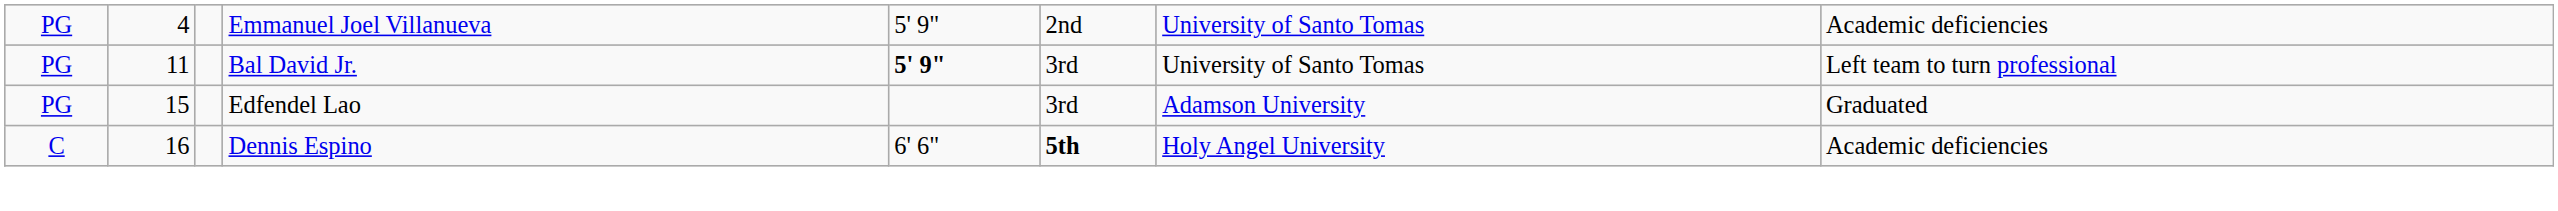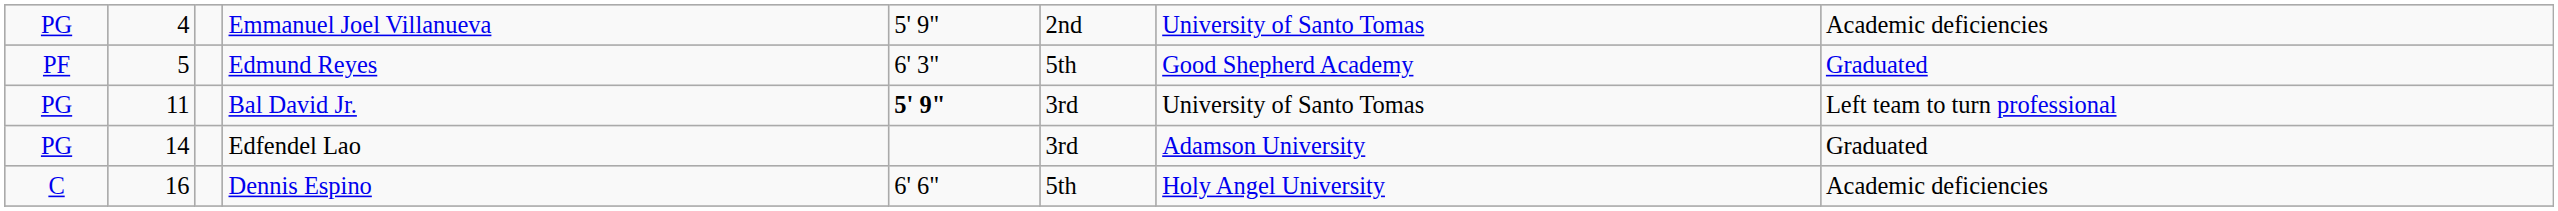+ row: PF | 5 | Edmund Reyes | 6' 3" | 5th | Good Shepherd Academy | Graduated
Edfendel Lao | column 2: 15 -> 14
Dennis Espino | column 6: bold -> normal
